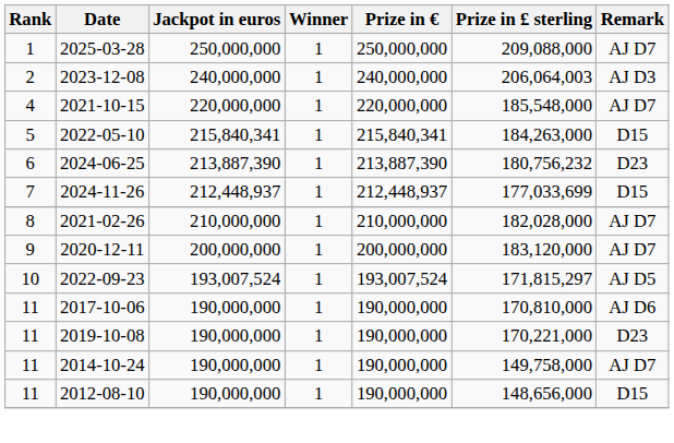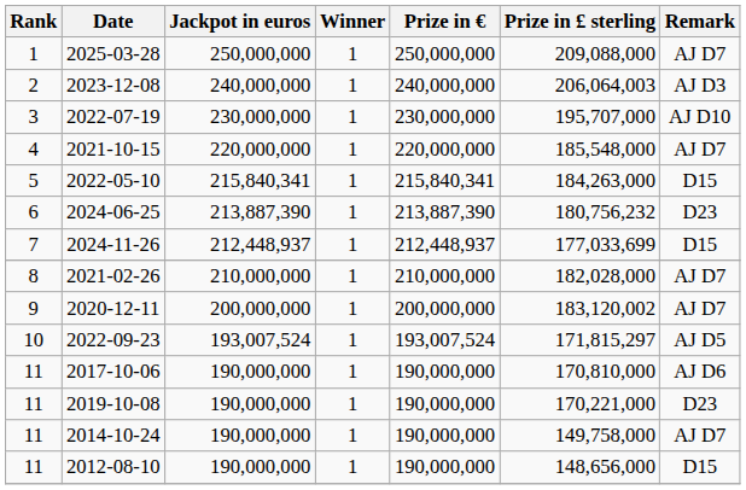+ row: 3 | 2022-07-19 | 230,000,000 | 1 | 230,000,000 | 195,707,000 | AJ D10
2020-12-11 | Prize in £ sterling: 183,120,000 -> 183,120,002
